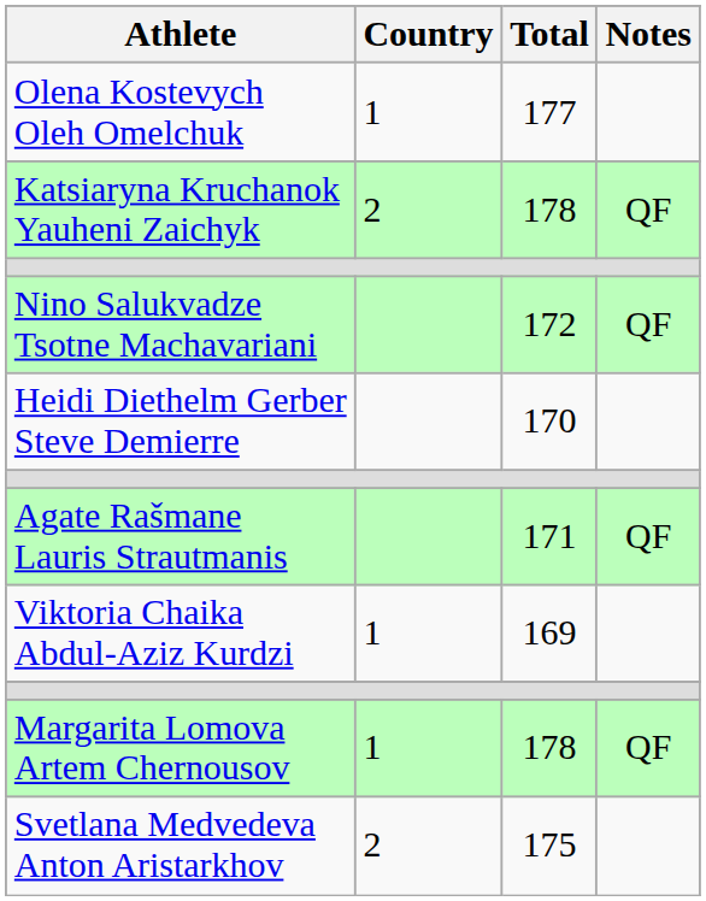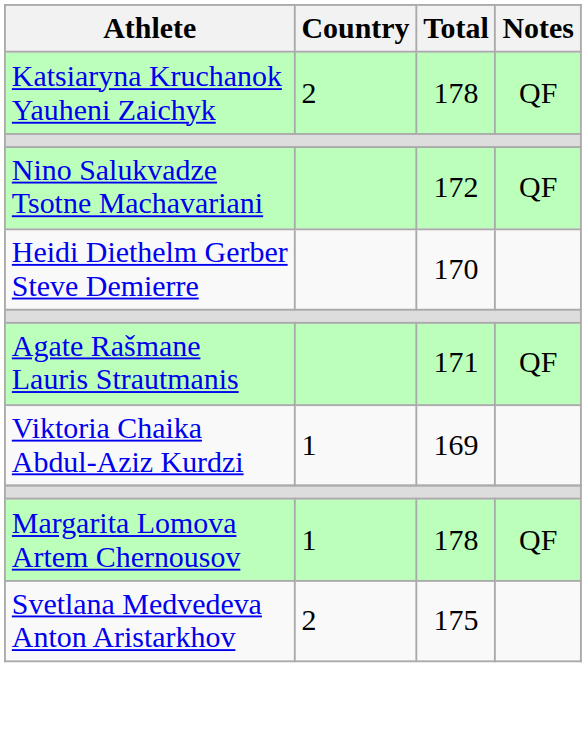- row: Olena Kostevych Oleh Omelchuk | 1 | 177
